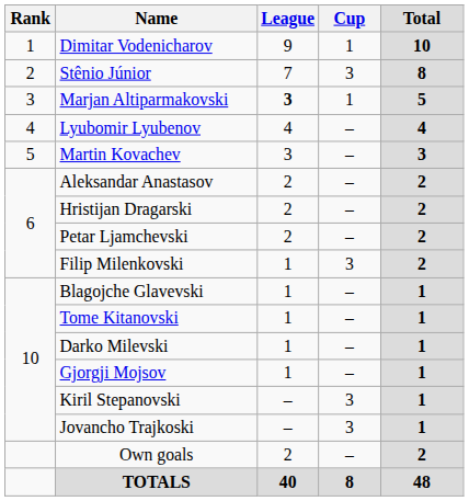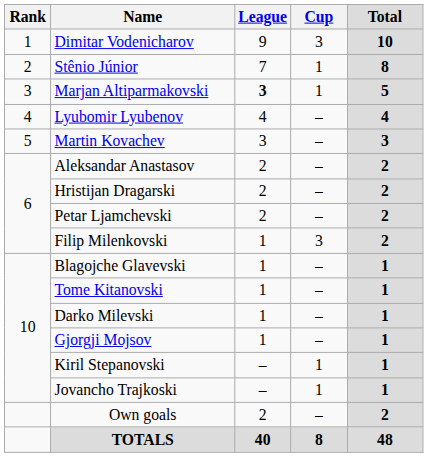Dimitar Vodenicharov | Cup: 1 -> 3
Stênio Júnior | Cup: 3 -> 1
Kiril Stepanovski | Cup: 3 -> 1
Jovancho Trajkoski | Cup: 3 -> 1
